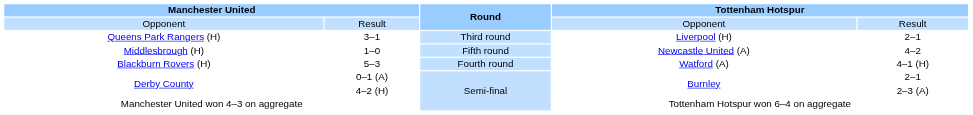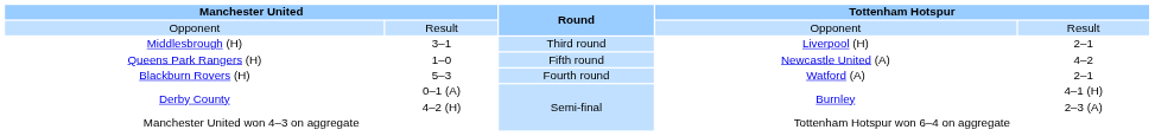3–1 | column 1: Queens Park Rangers (H) -> Middlesbrough (H)
1–0 | column 1: Middlesbrough (H) -> Queens Park Rangers (H)
5–3 | column 5: 4–1 (H) -> 2–1
0–1 (A) | column 5: 2–1 -> 4–1 (H)
